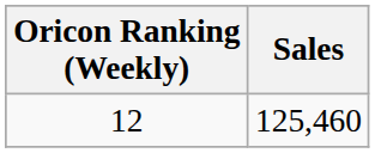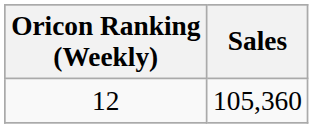12 | Sales: 125,460 -> 105,360
